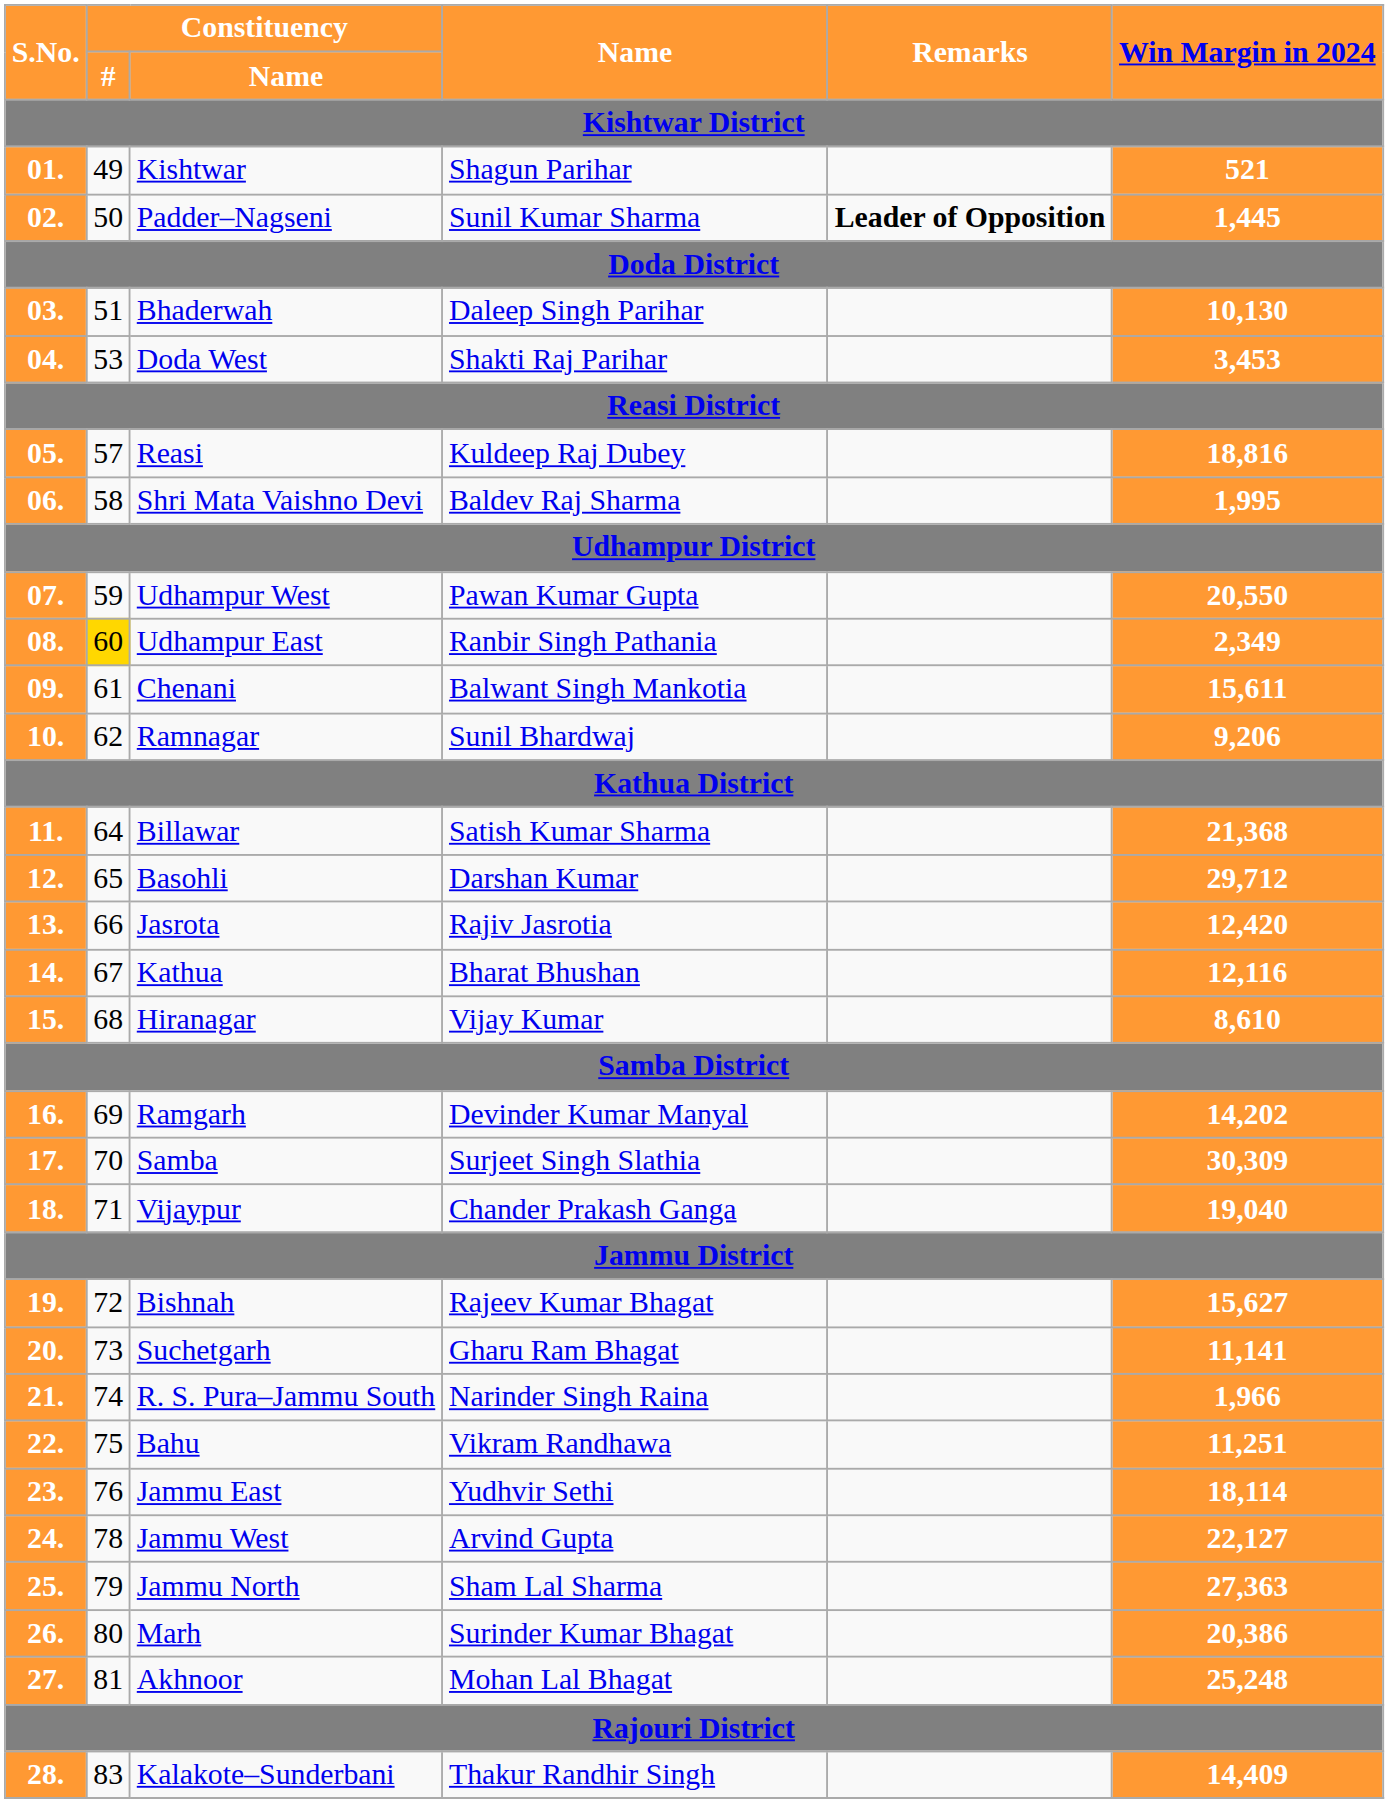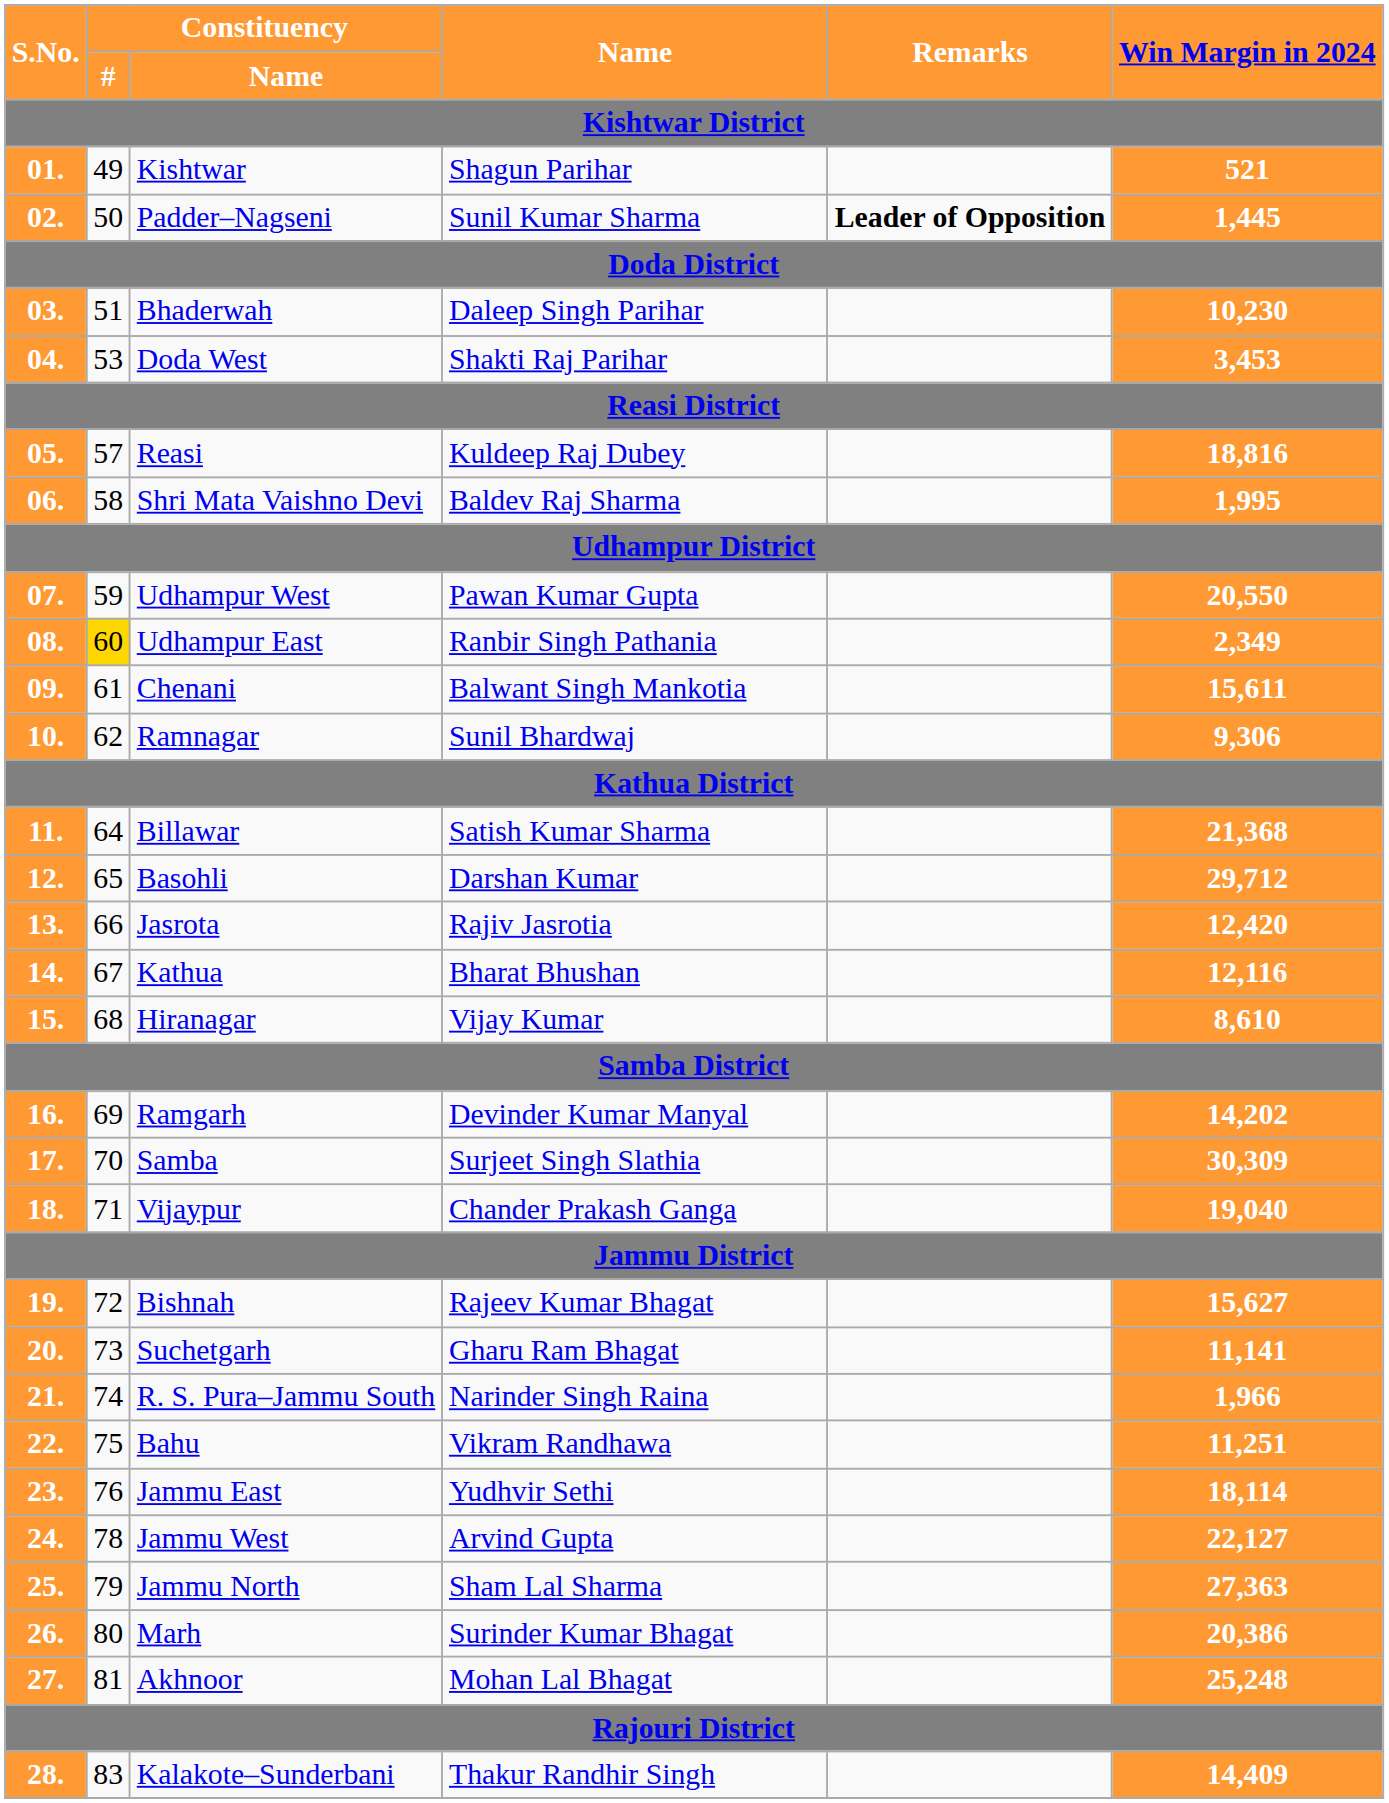Bhaderwah | Win Margin in 2024: 10,130 -> 10,230
Ramnagar | Win Margin in 2024: 9,206 -> 9,306
